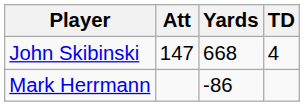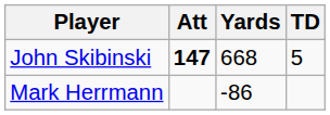John Skibinski | Att: normal -> bold
John Skibinski | TD: 4 -> 5
